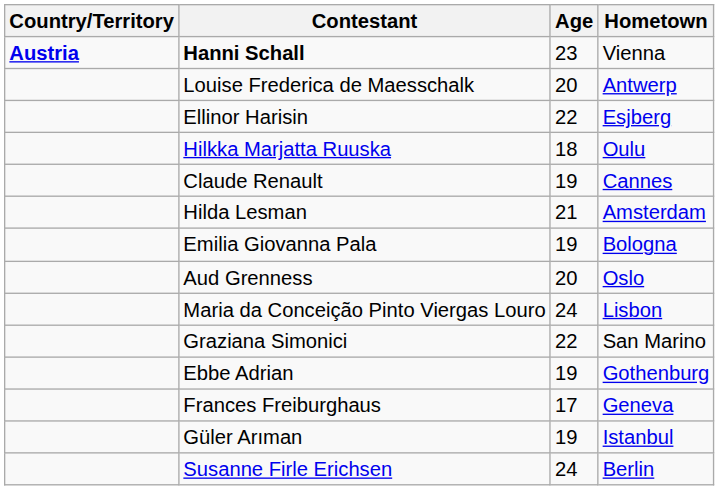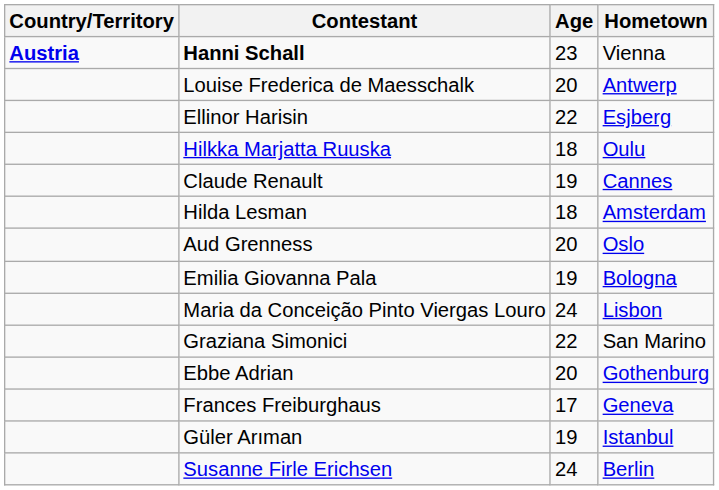Hilda Lesman | Age: 21 -> 18
rows swapped: Emilia Giovanna Pala <-> Aud Grenness
Ebbe Adrian | Age: 19 -> 20
